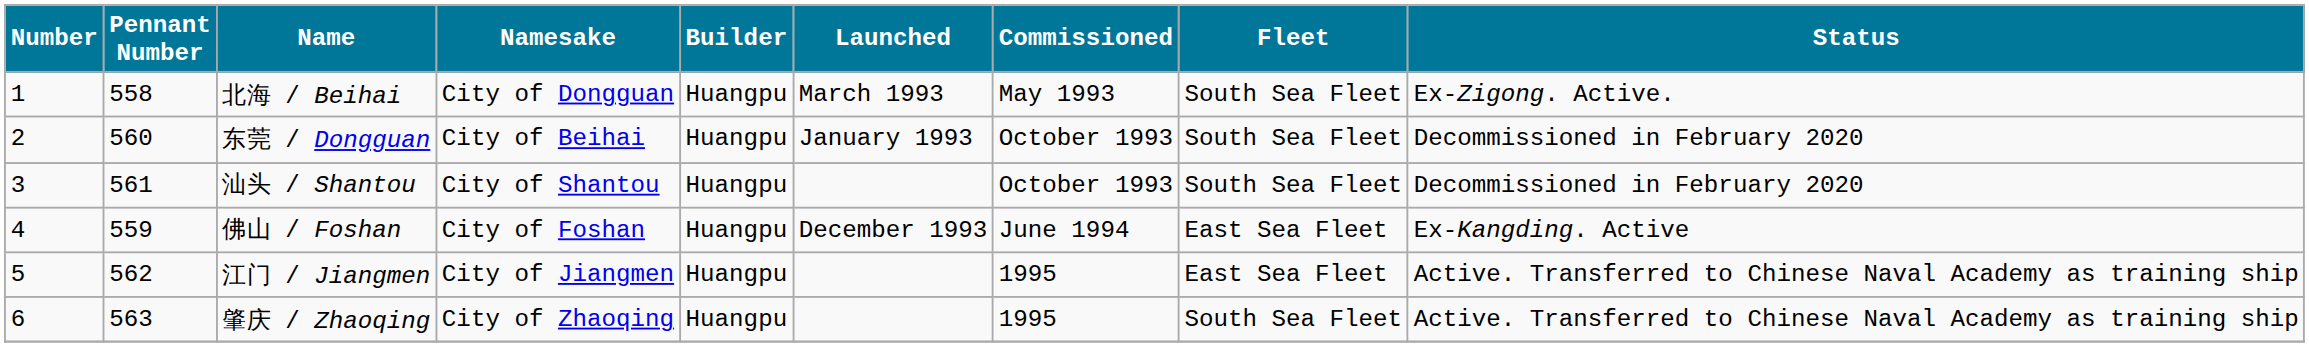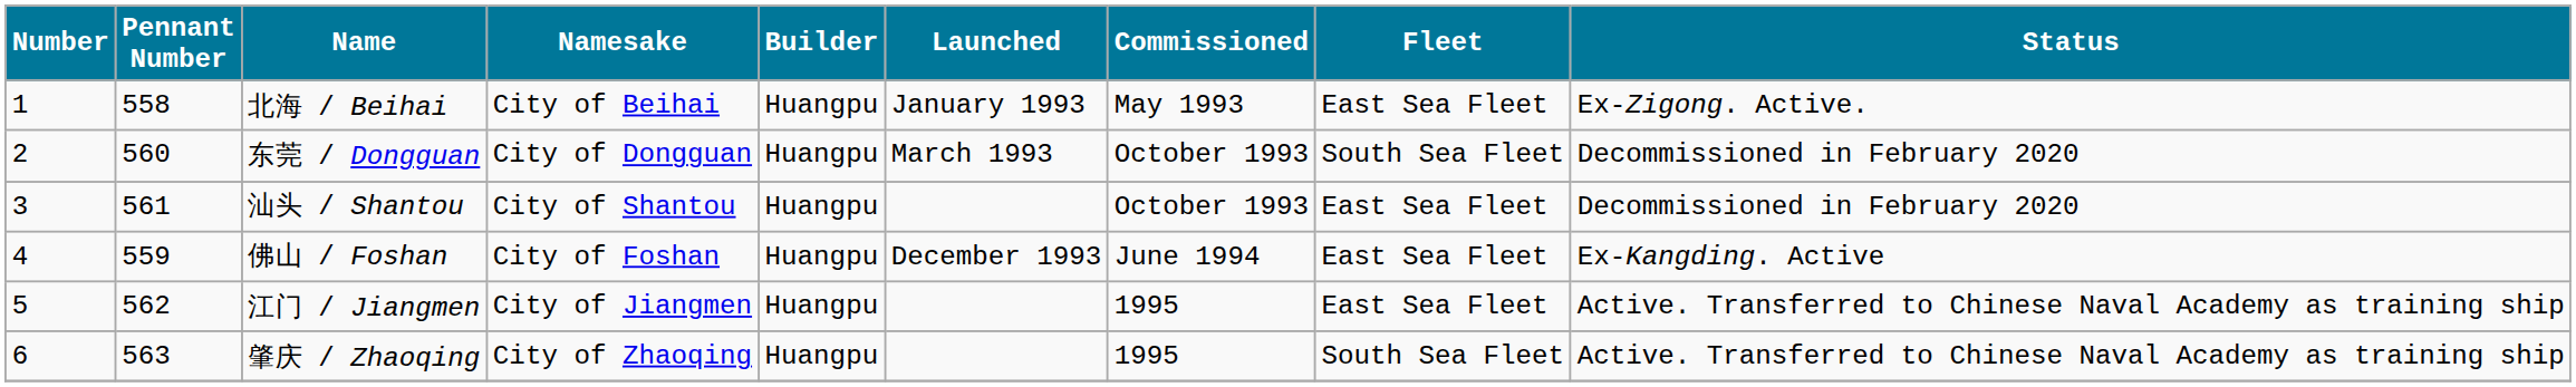北海 / Beihai | Namesake: City of Dongguan -> City of Beihai
北海 / Beihai | Launched: March 1993 -> January 1993
北海 / Beihai | Fleet: South Sea Fleet -> East Sea Fleet
东莞 / Dongguan | Namesake: City of Beihai -> City of Dongguan
东莞 / Dongguan | Launched: January 1993 -> March 1993
汕头 / Shantou | Fleet: South Sea Fleet -> East Sea Fleet
